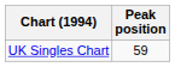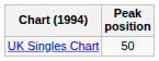UK Singles Chart | Peak position: 59 -> 50
